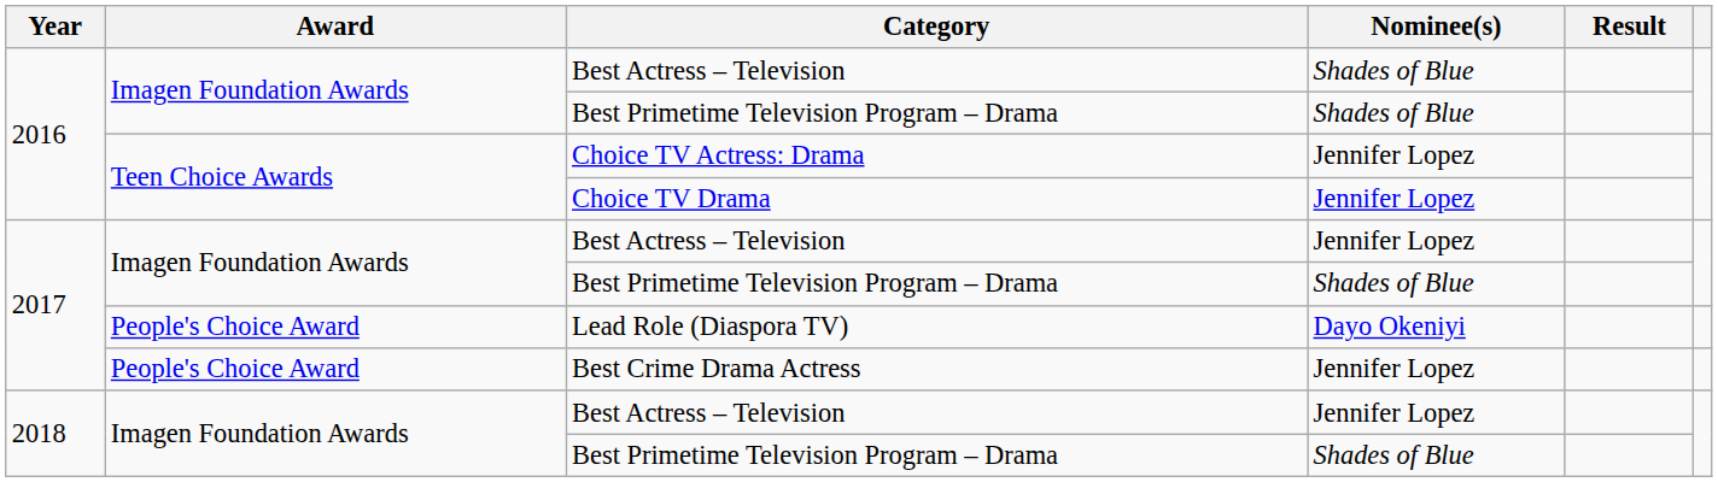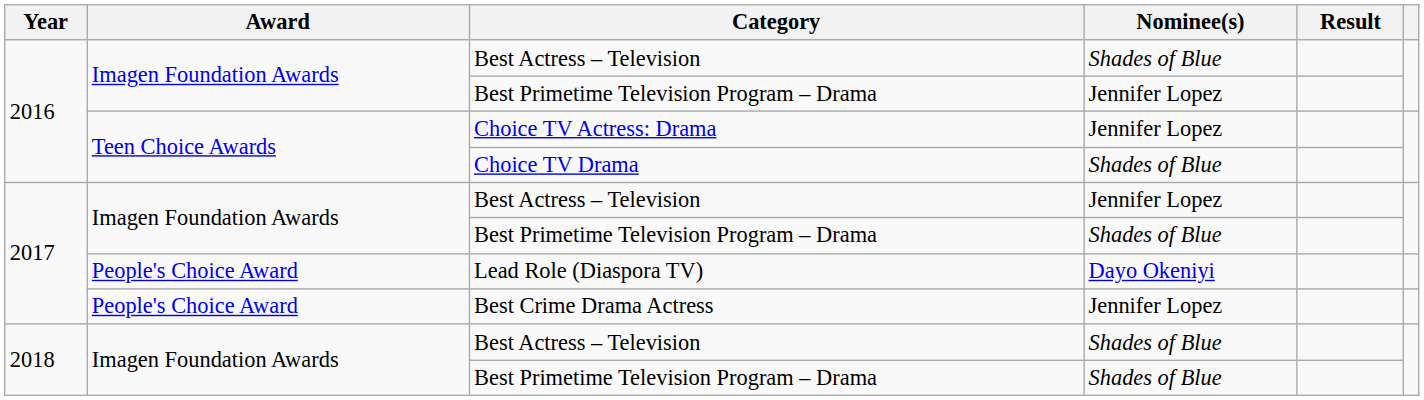2016 / Best Primetime Television Program – Drama | Nominee(s): Shades of Blue -> Jennifer Lopez
Choice TV Drama | Nominee(s): Jennifer Lopez -> Shades of Blue
2018 / Best Actress – Television | Nominee(s): Jennifer Lopez -> Shades of Blue
